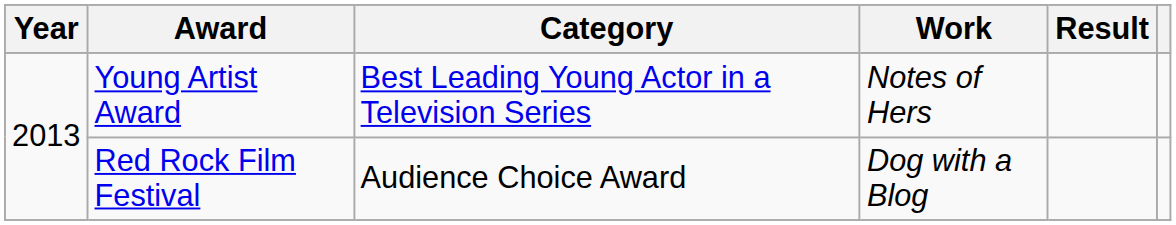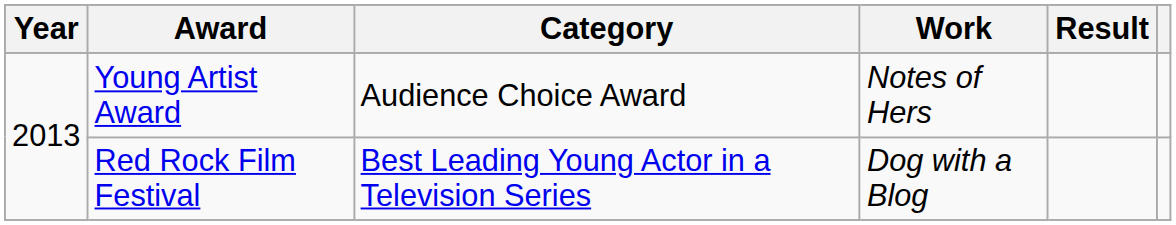Young Artist Award | Category: Best Leading Young Actor in a Television Series -> Audience Choice Award
Red Rock Film Festival | Category: Audience Choice Award -> Best Leading Young Actor in a Television Series
